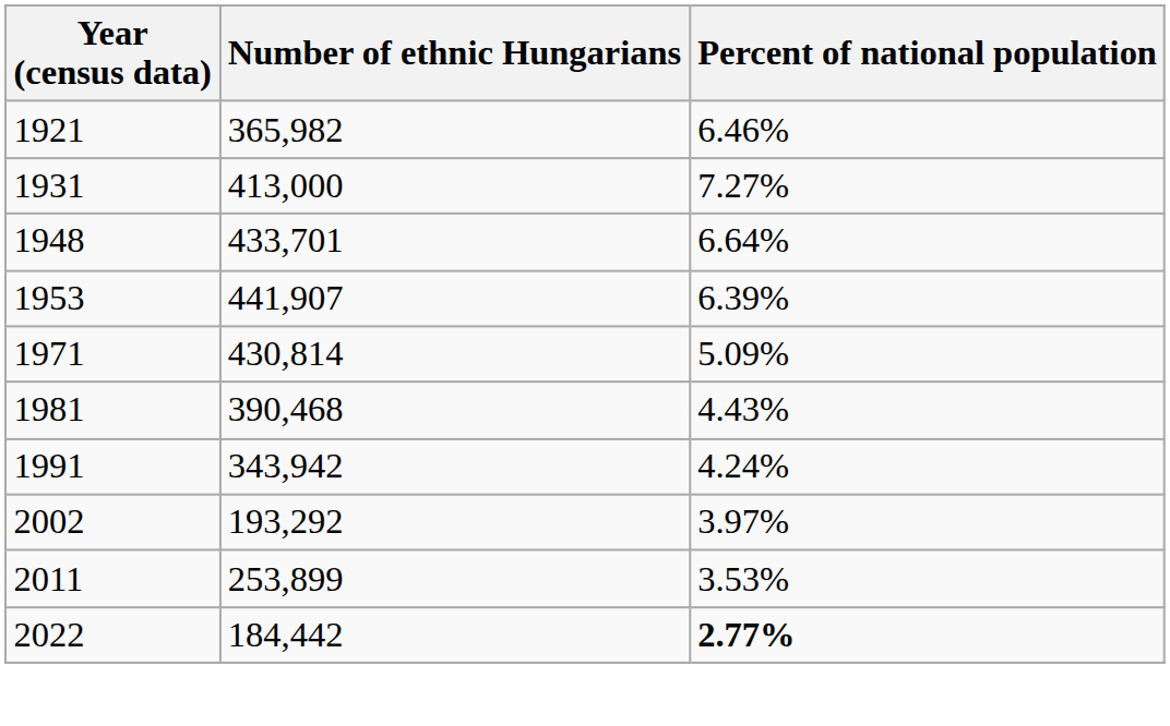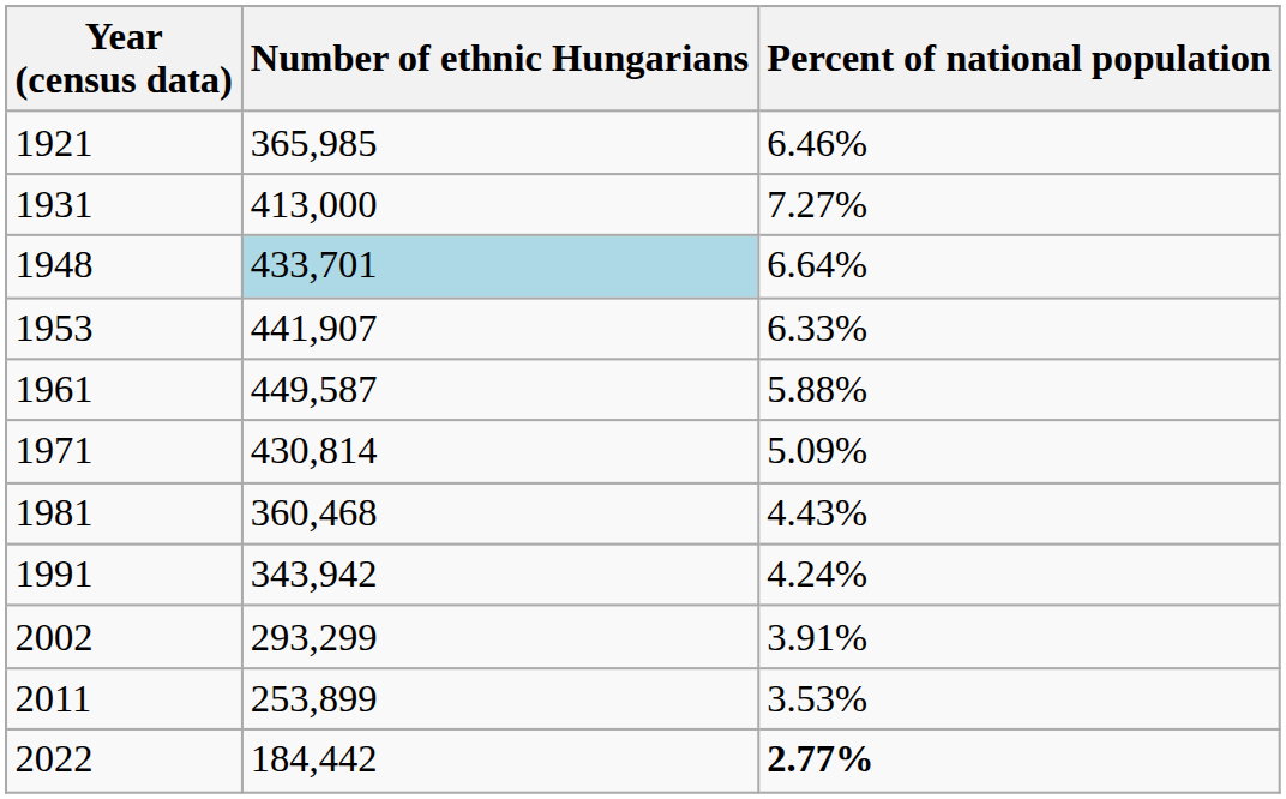1921 | Number of ethnic Hungarians: 365,982 -> 365,985
1948 | Number of ethnic Hungarians: no background -> lightblue background
1953 | Percent of national population: 6.39% -> 6.33%
+ row: 1961 | 449,587 | 5.88%
1981 | Number of ethnic Hungarians: 390,468 -> 360,468
2002 | Number of ethnic Hungarians: 193,292 -> 293,299
2002 | Percent of national population: 3.97% -> 3.91%
